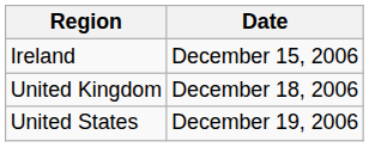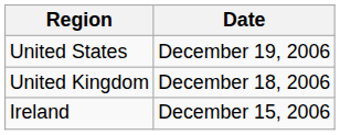rows swapped: Ireland <-> United States
